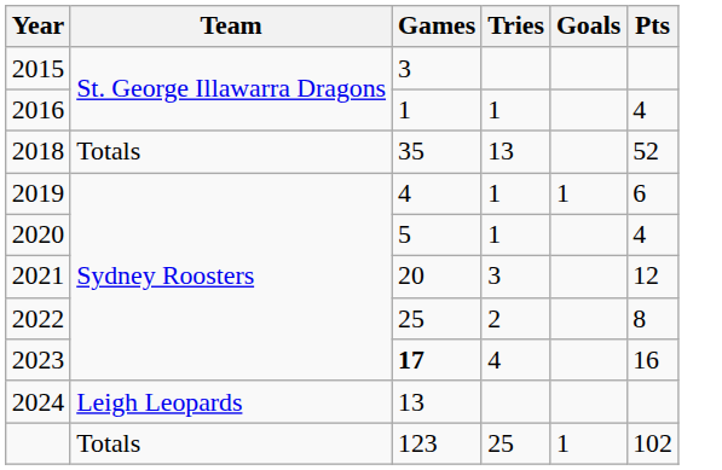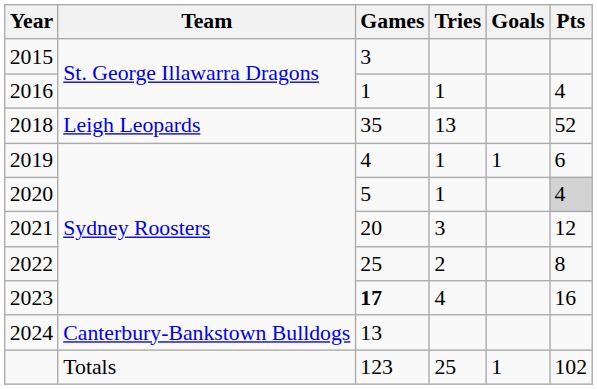2018 | Team: Totals -> Leigh Leopards
2020 | Pts: no background -> lightgrey background
2024 | Team: Leigh Leopards -> Canterbury-Bankstown Bulldogs
